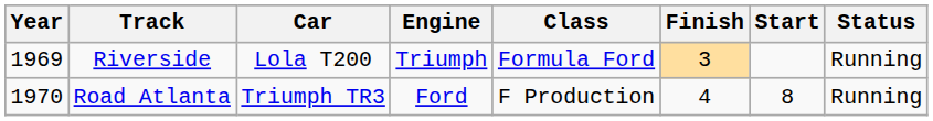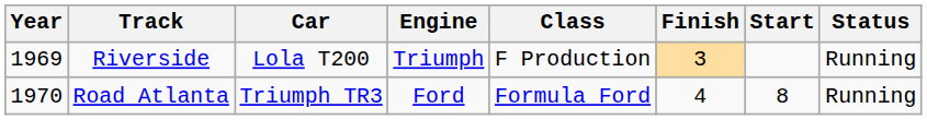Riverside | Class: Formula Ford -> F Production
Road Atlanta | Class: F Production -> Formula Ford
